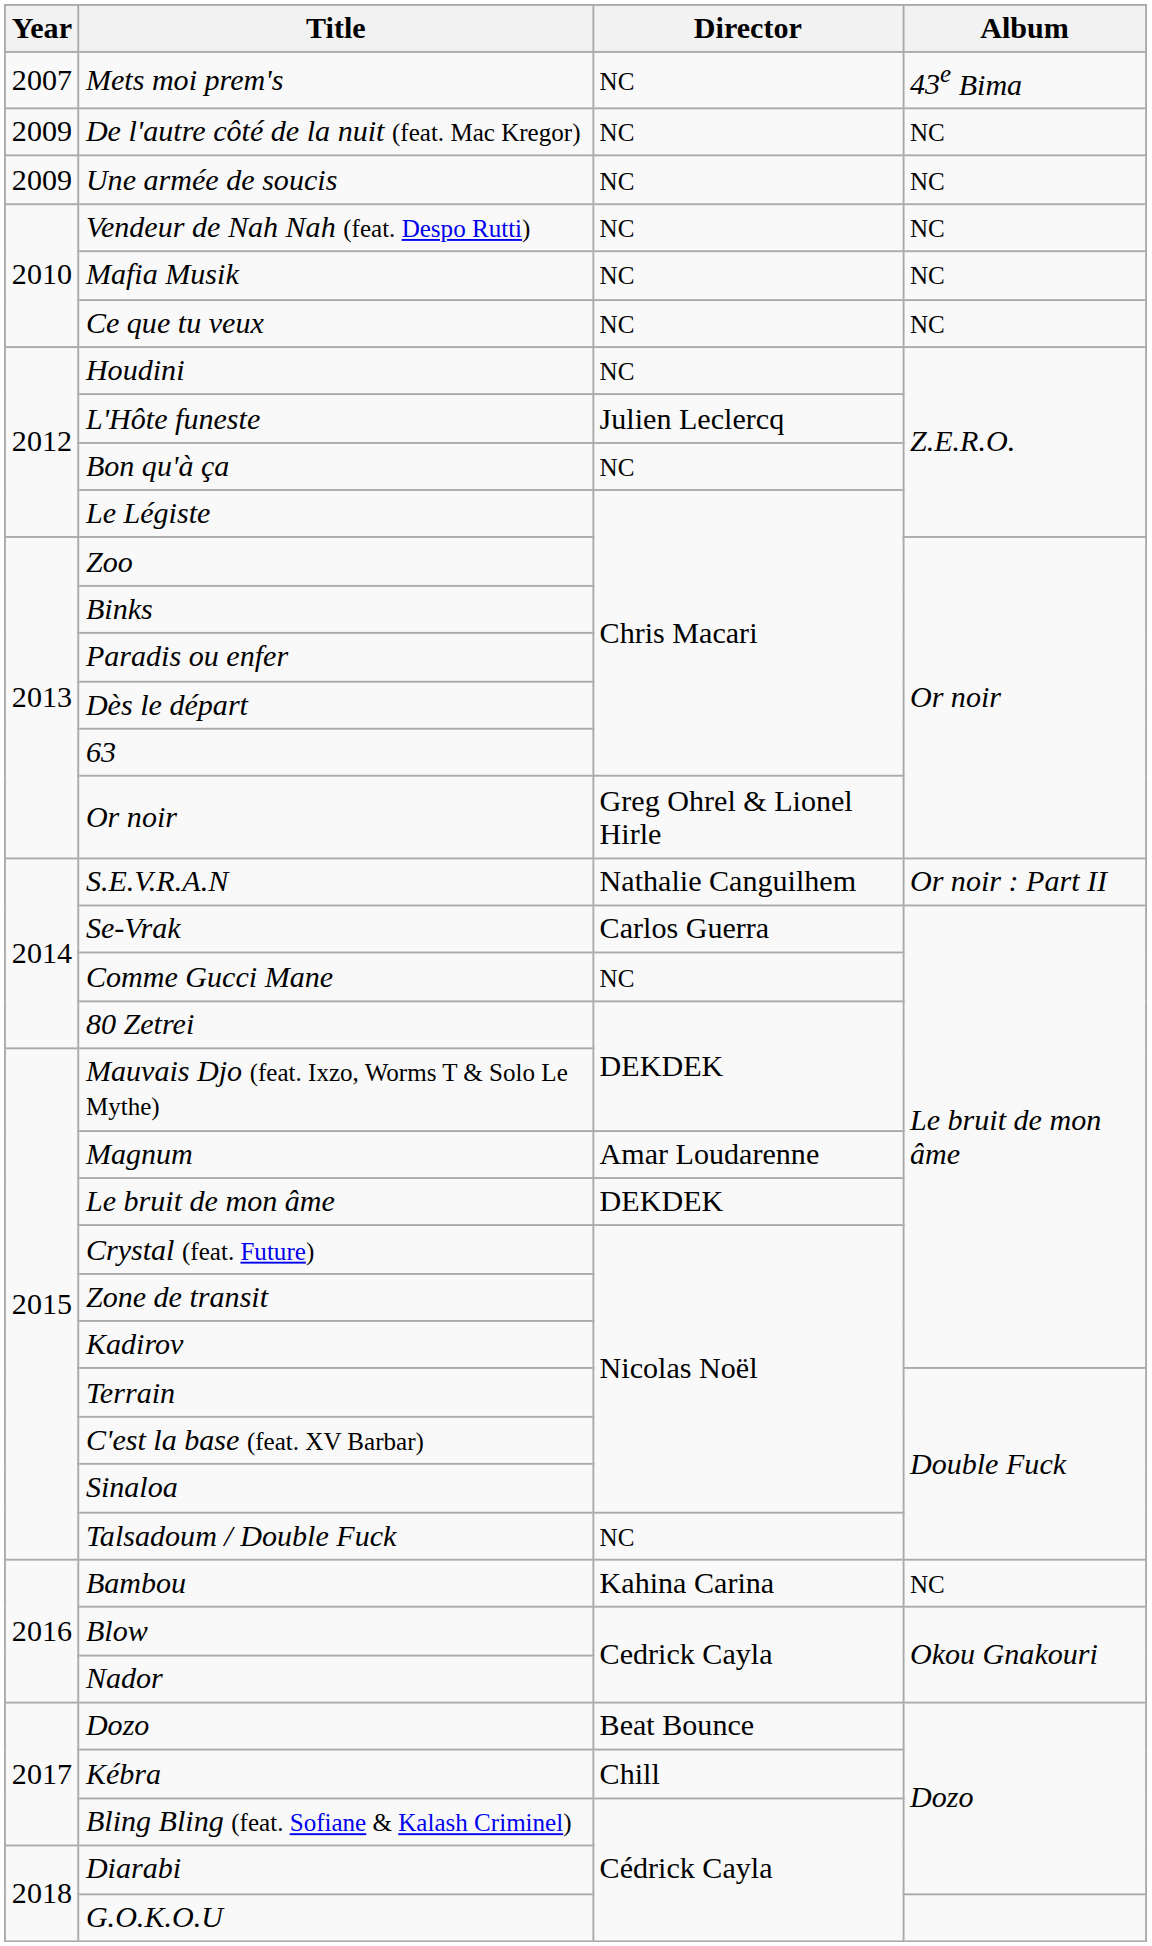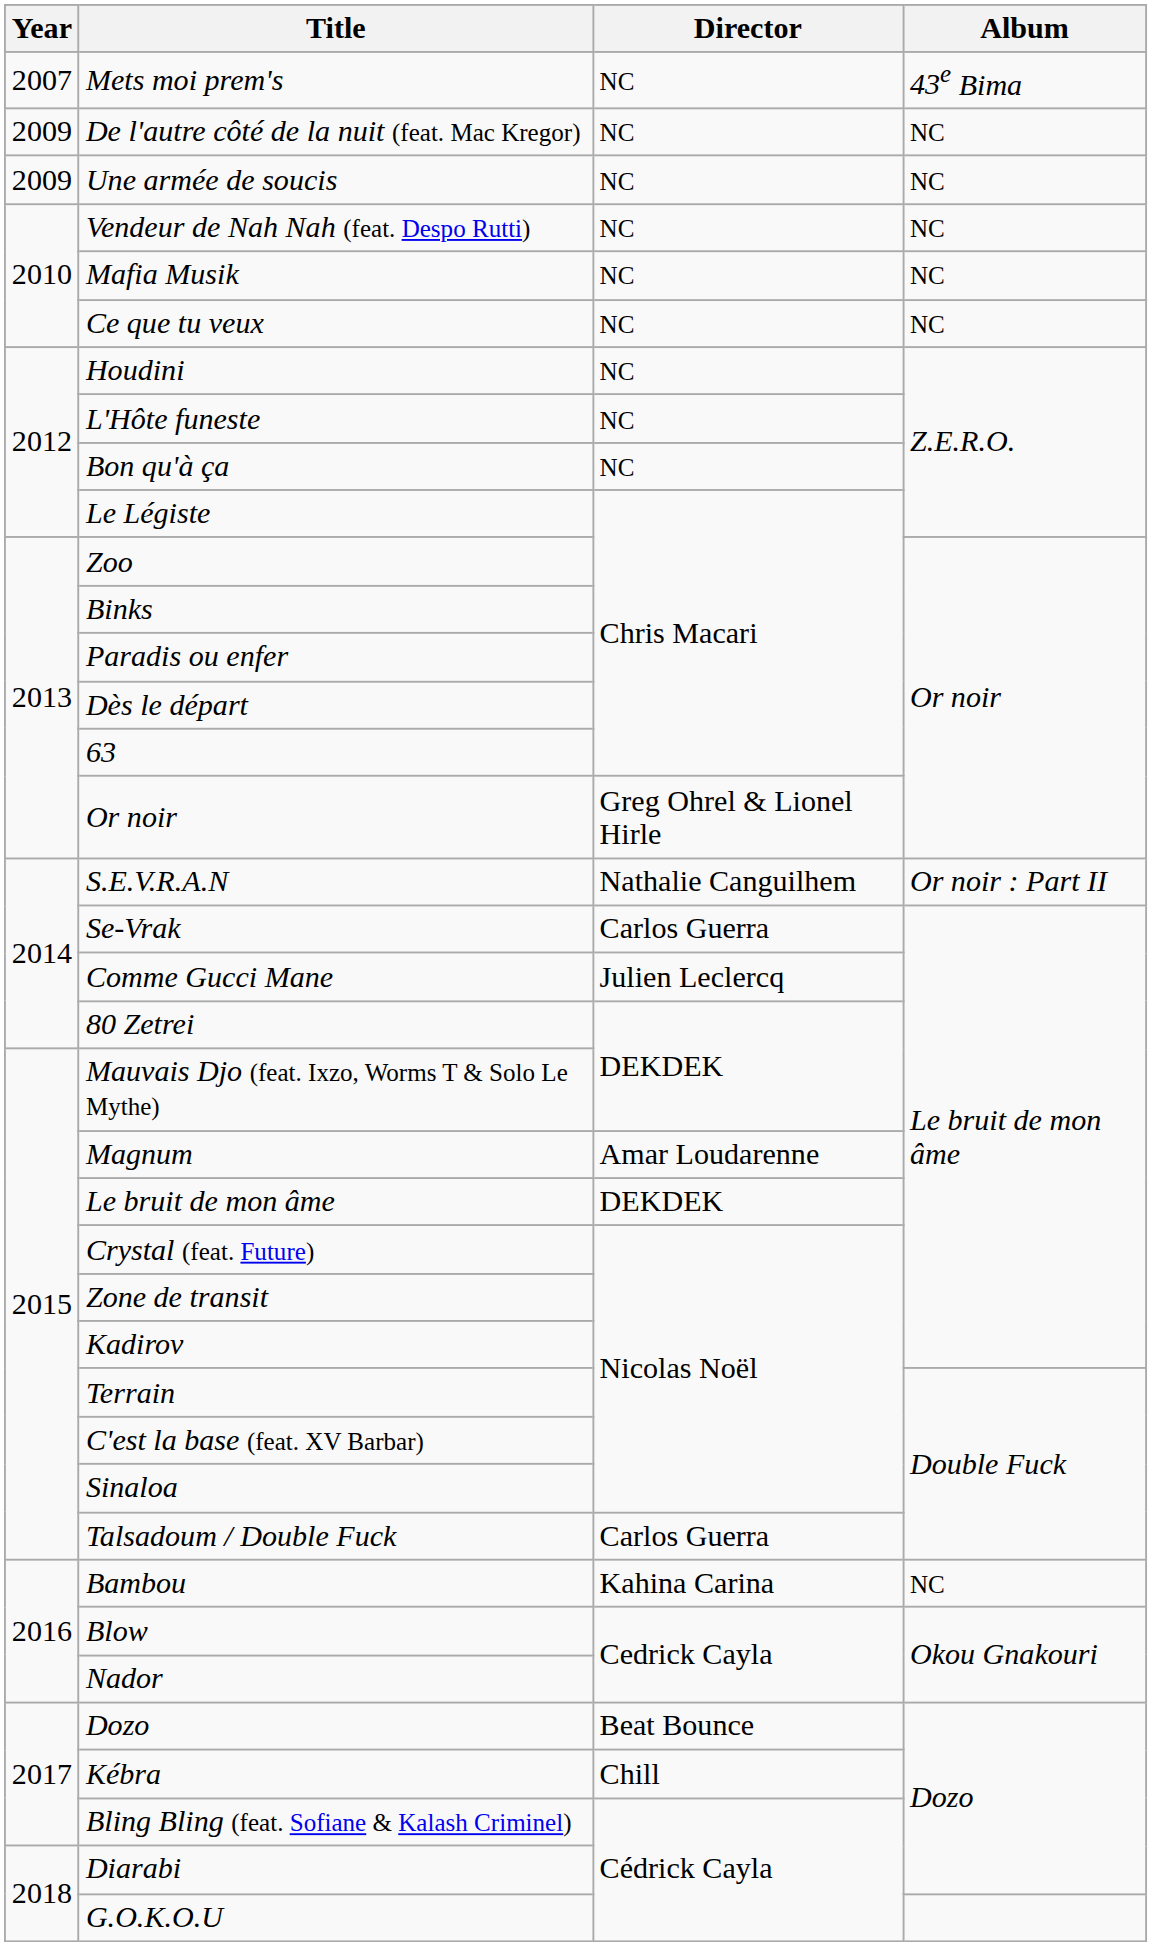L'Hôte funeste | Director: Julien Leclercq -> NC
Comme Gucci Mane | Director: NC -> Julien Leclercq
Talsadoum / Double Fuck | Director: NC -> Carlos Guerra
